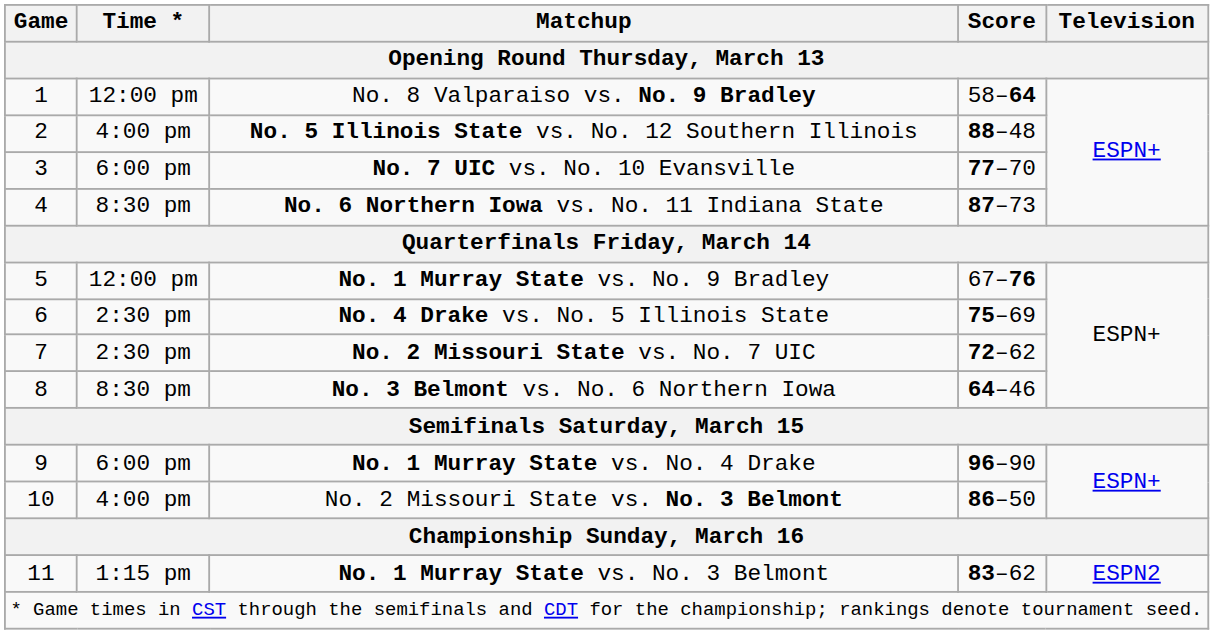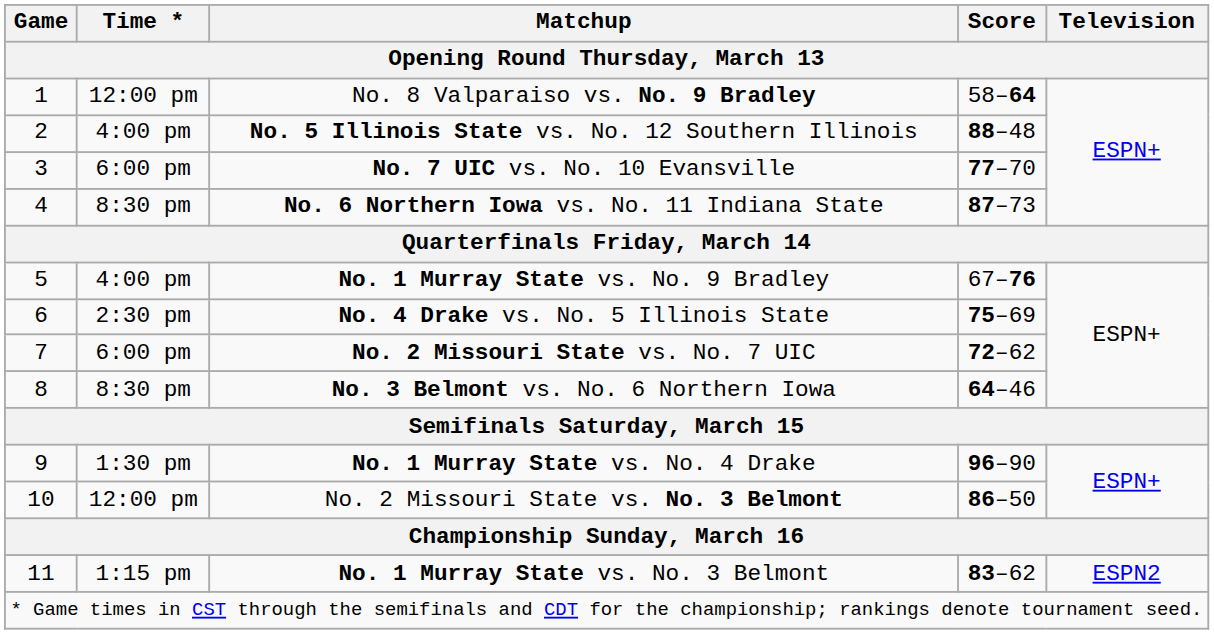No. 1 Murray State vs. No. 9 Bradley | Time *: 12:00 pm -> 4:00 pm
No. 2 Missouri State vs. No. 7 UIC | Time *: 2:30 pm -> 6:00 pm
No. 1 Murray State vs. No. 4 Drake | Time *: 6:00 pm -> 1:30 pm
No. 2 Missouri State vs. No. 3 Belmont | Time *: 4:00 pm -> 12:00 pm
